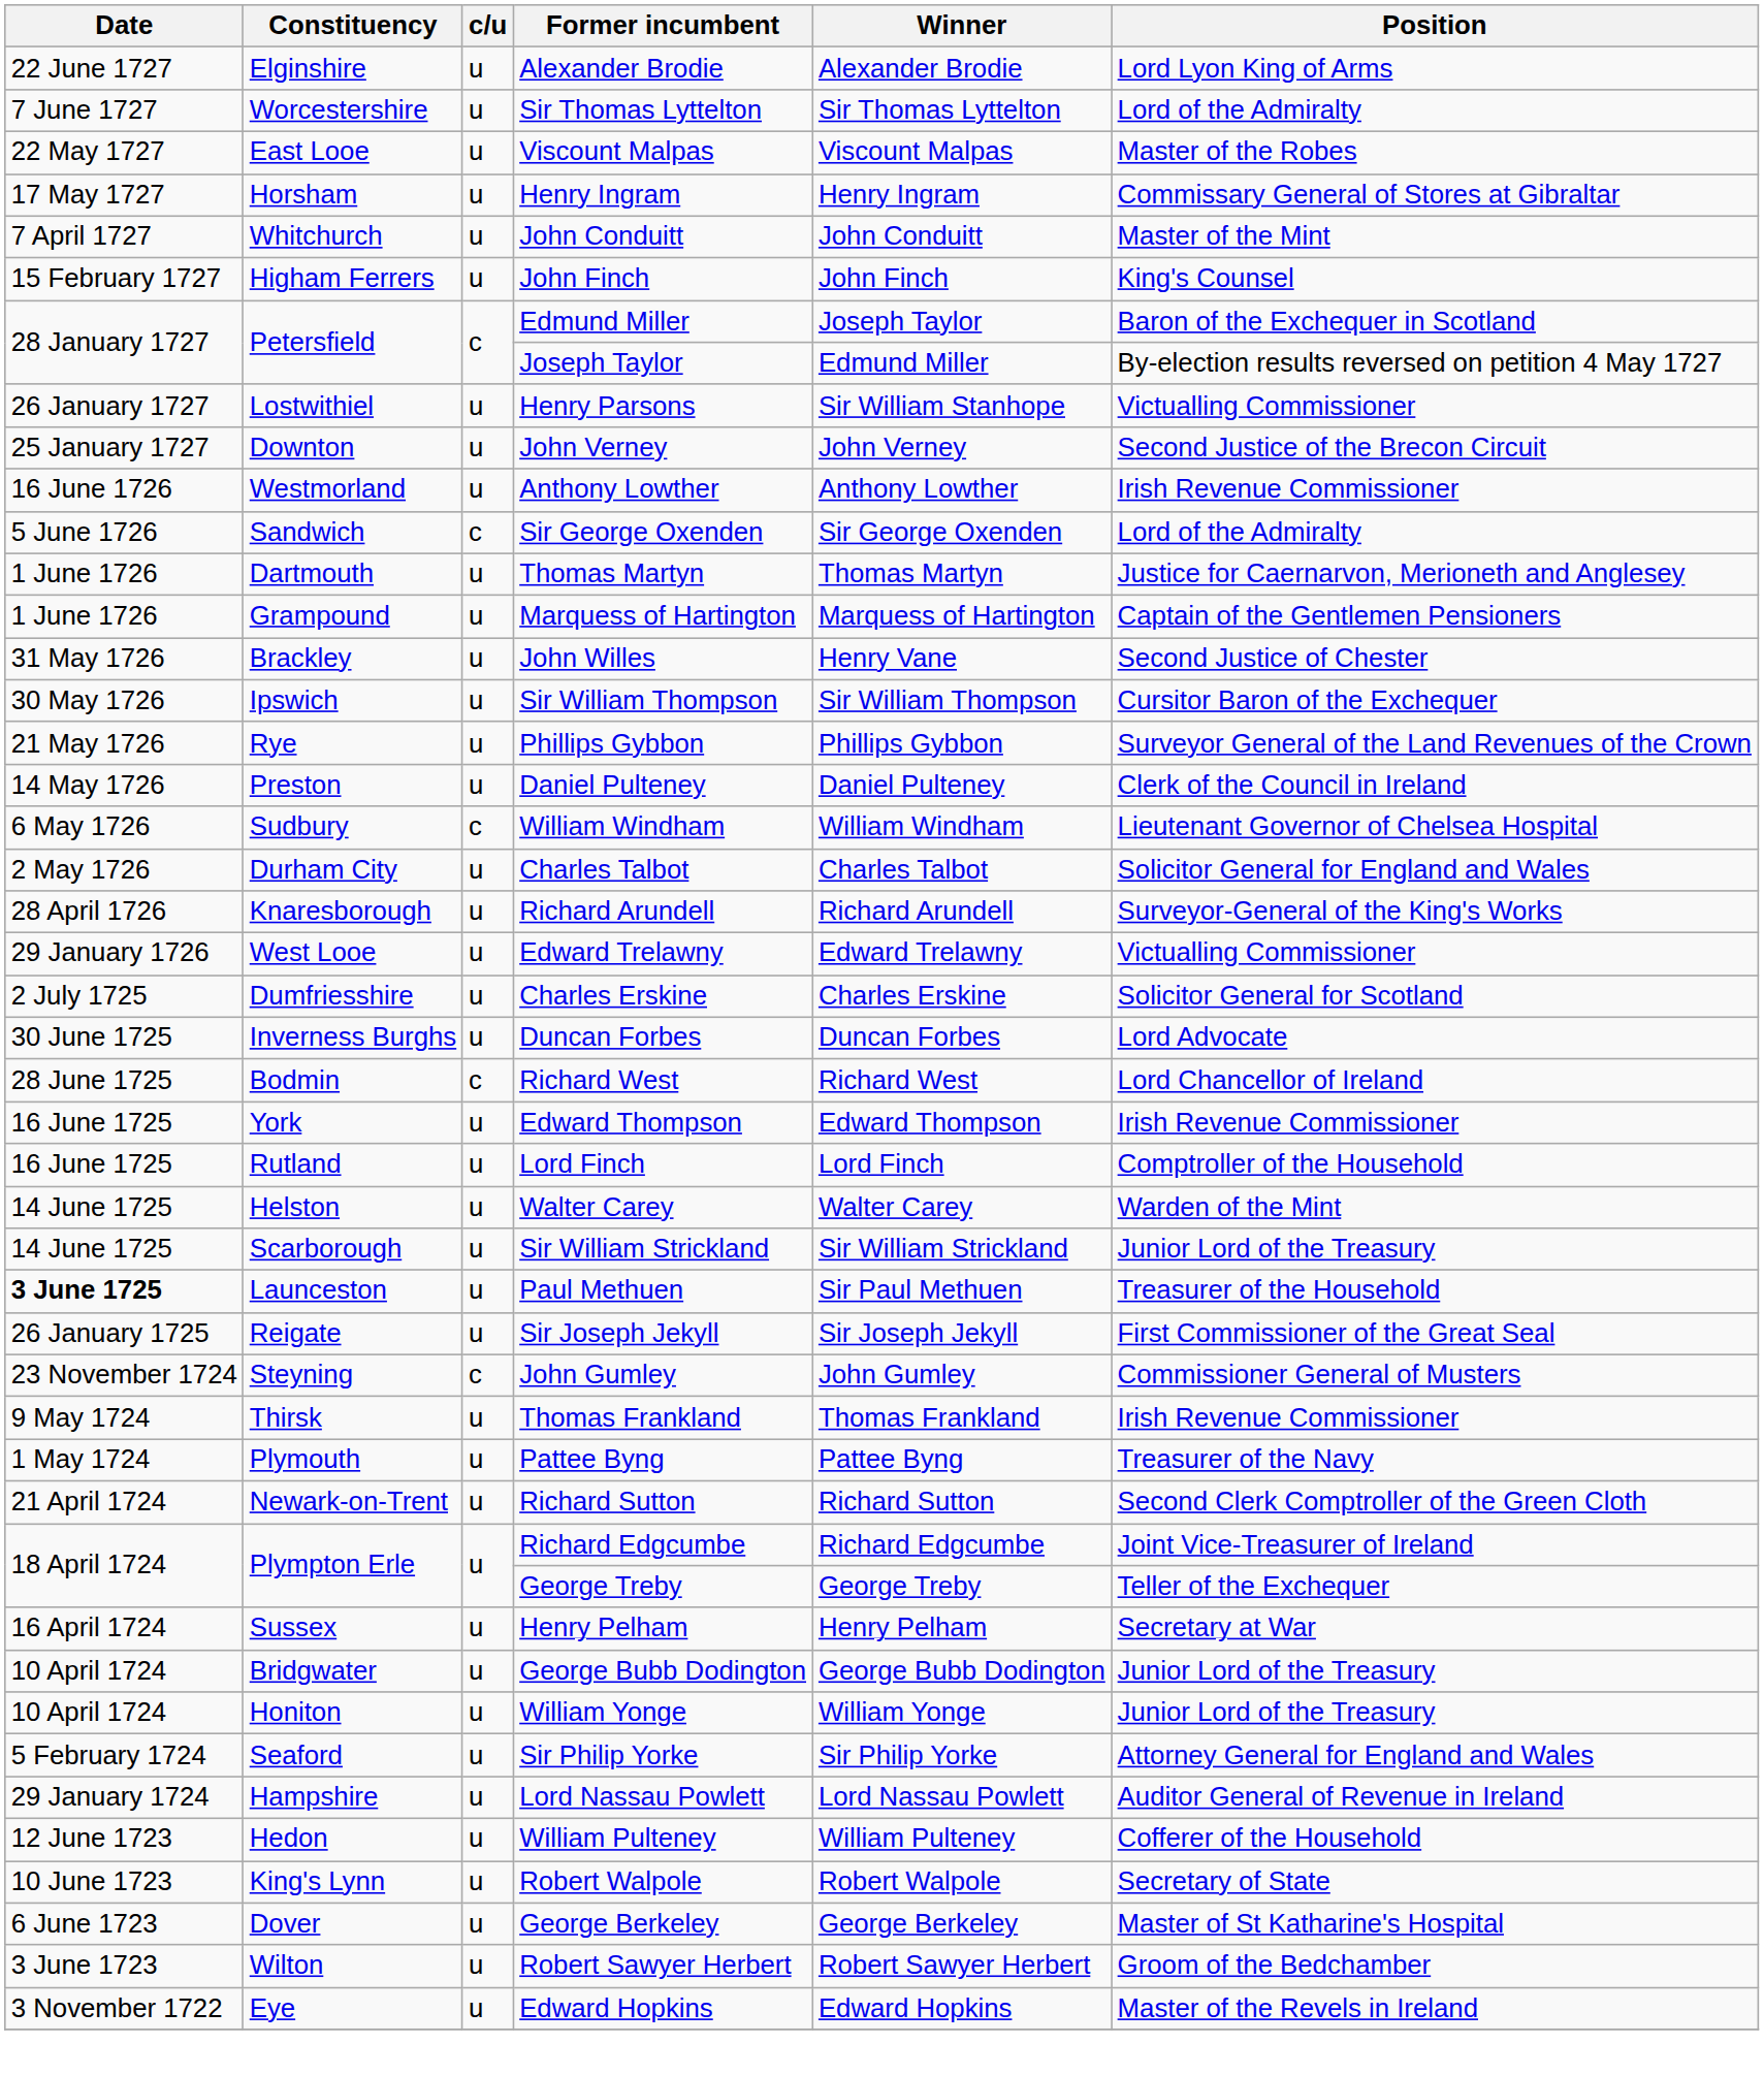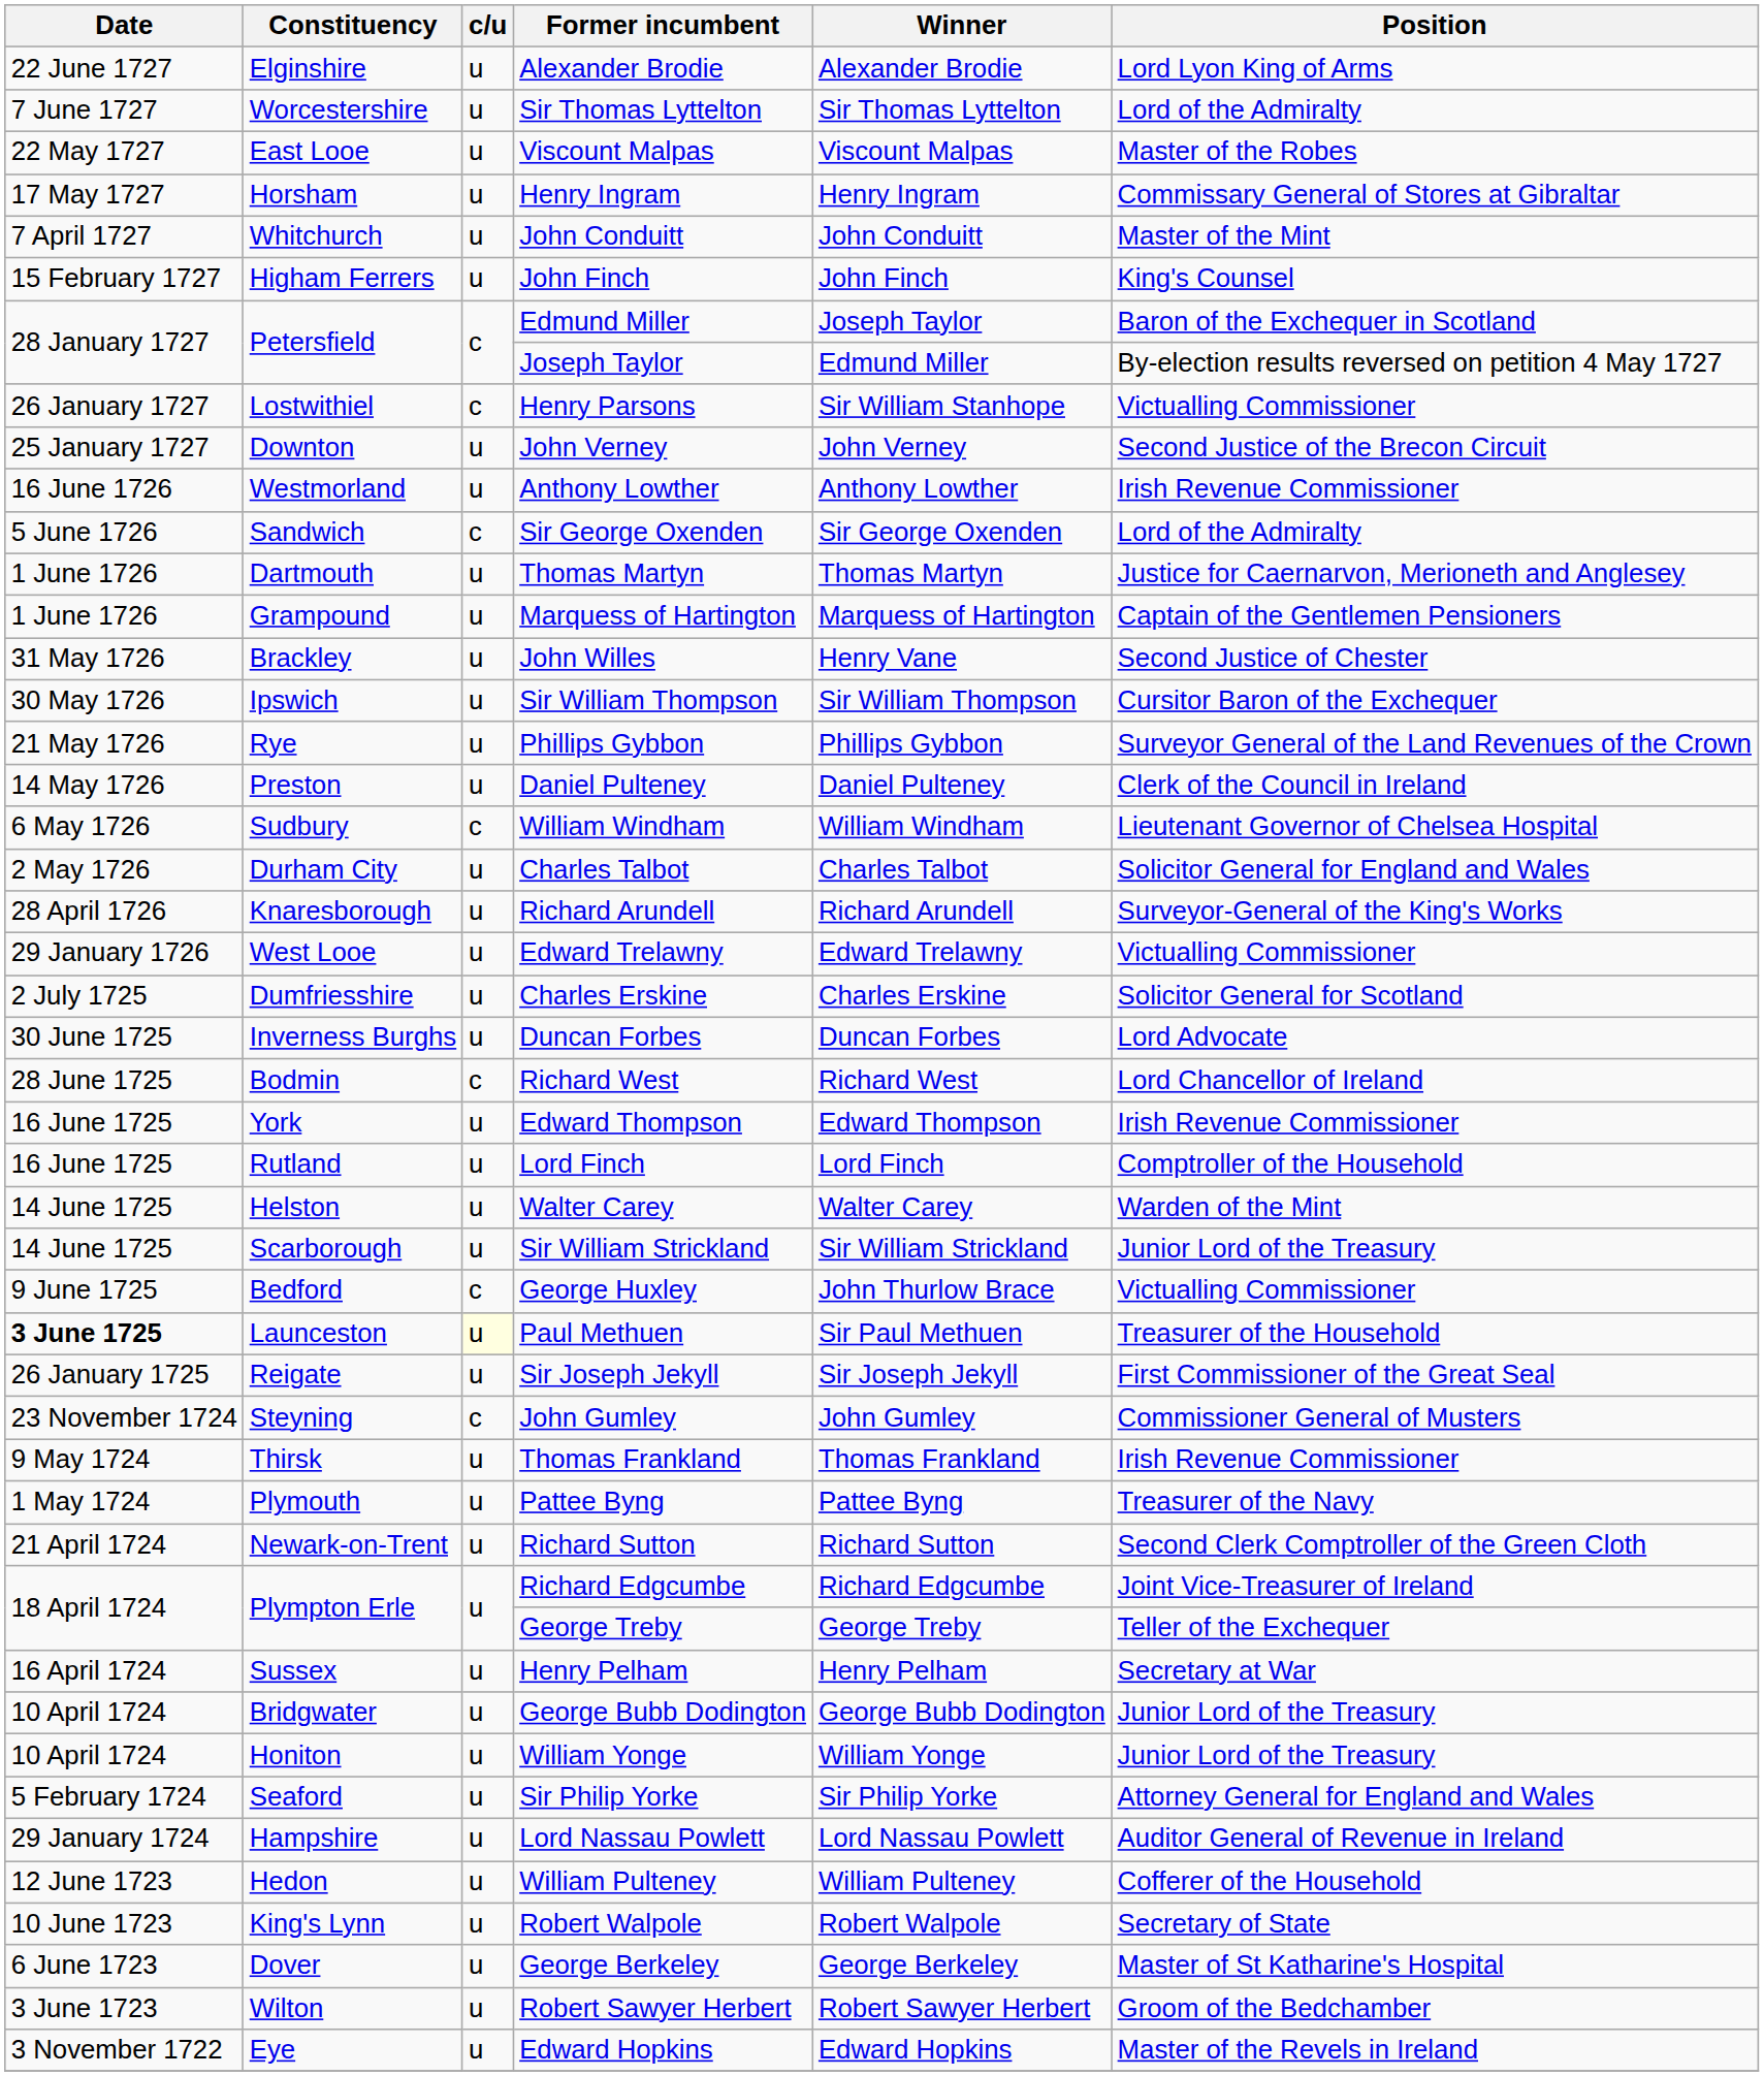Henry Parsons | c/u: u -> c
+ row: 9 June 1725 | Bedford | c | George Huxley | John Thurlow Brace | Victualling Commissioner
Paul Methuen | c/u: no background -> lightyellow background
